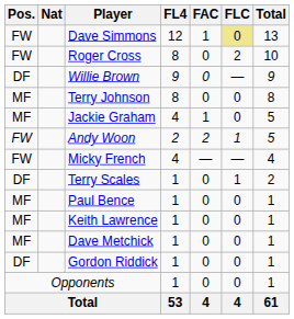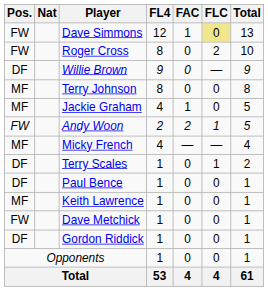Micky French | Pos.: FW -> MF
Paul Bence | Pos.: MF -> DF
Dave Metchick | Pos.: MF -> FW
